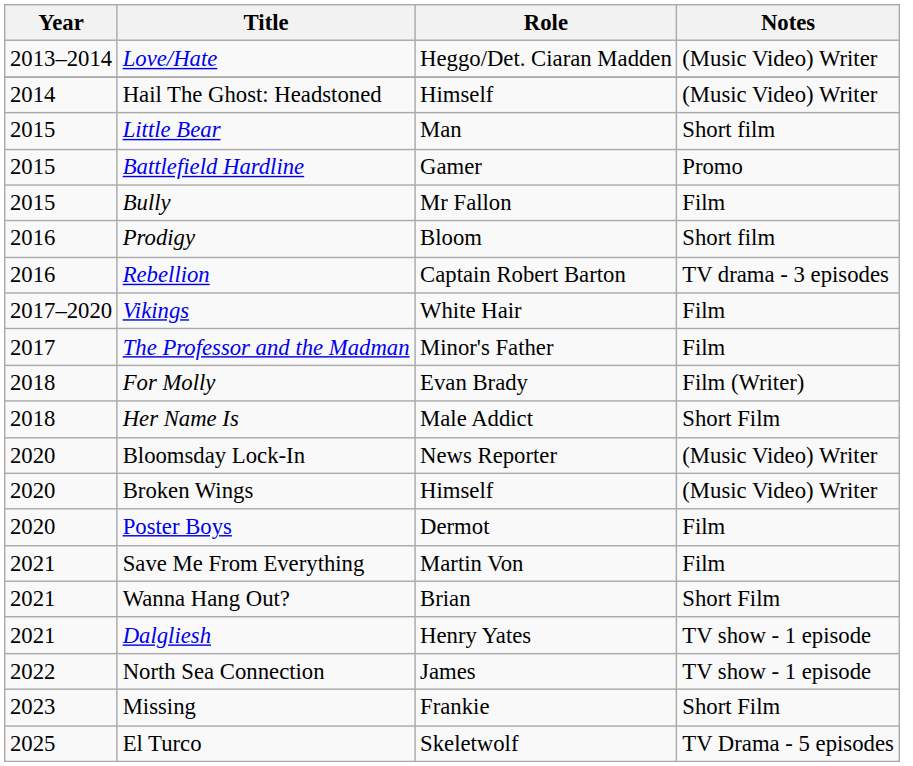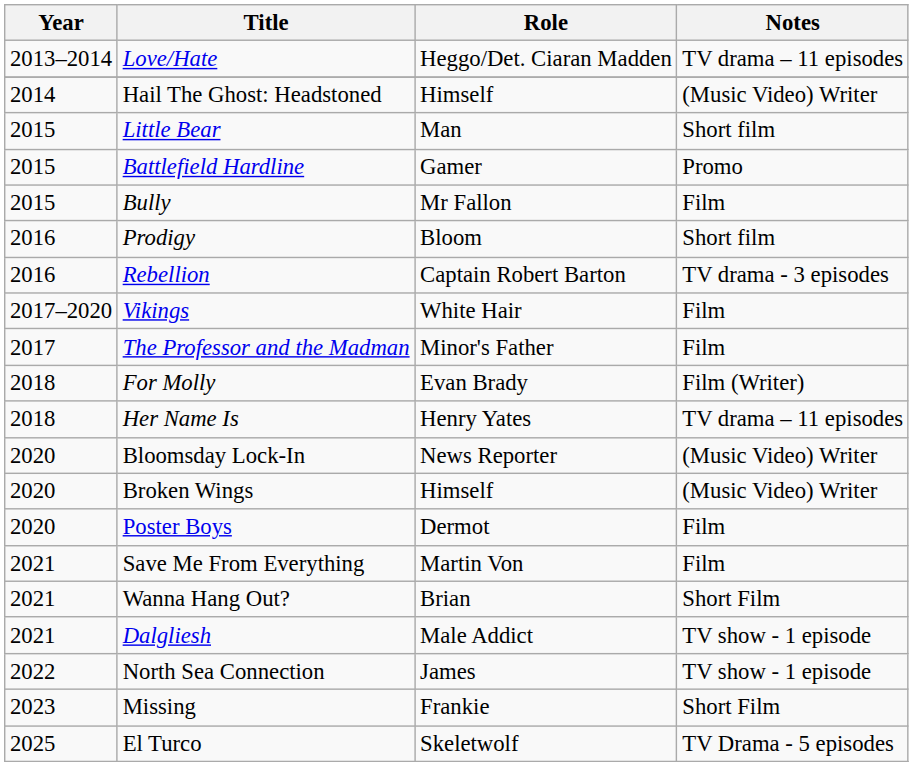Love/Hate | Notes: (Music Video) Writer -> TV drama – 11 episodes
Her Name Is | Role: Male Addict -> Henry Yates
Her Name Is | Notes: Short Film -> TV drama – 11 episodes
Dalgliesh | Role: Henry Yates -> Male Addict
